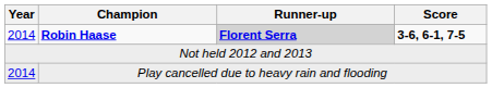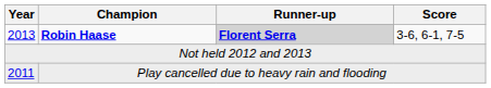Robin Haase | Year: 2014 -> 2013
Robin Haase | Score: bold -> normal
Play cancelled due to heavy rain and flooding | Year: 2014 -> 2011
